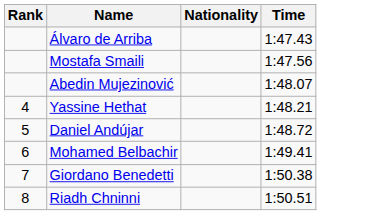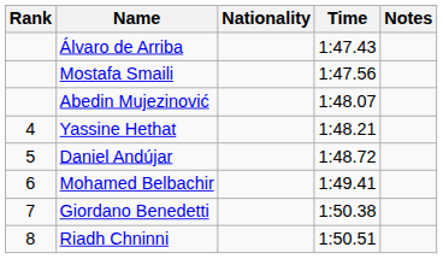+ column: Notes
